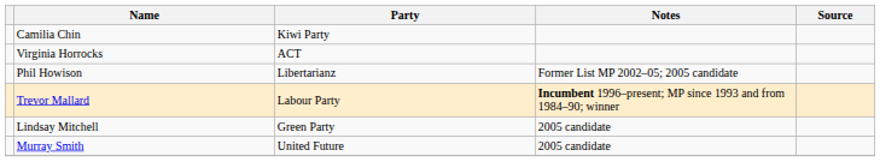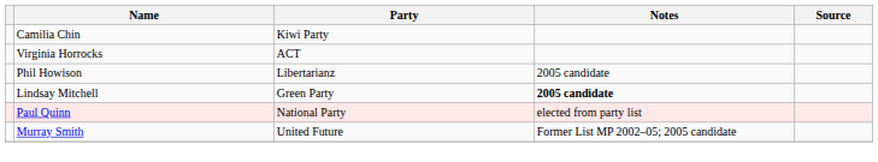Phil Howison | Notes: Former List MP 2002–05; 2005 candidate -> 2005 candidate
- row: Trevor Mallard | Labour Party | Incumbent 1996–present; MP since 1993 and from 1984–90; winner
Lindsay Mitchell | Notes: normal -> bold
+ row: Paul Quinn | National Party | elected from party list
Murray Smith | Notes: 2005 candidate -> Former List MP 2002–05; 2005 candidate
